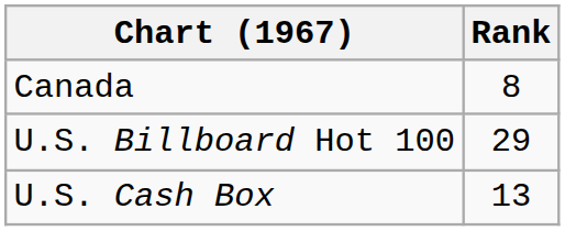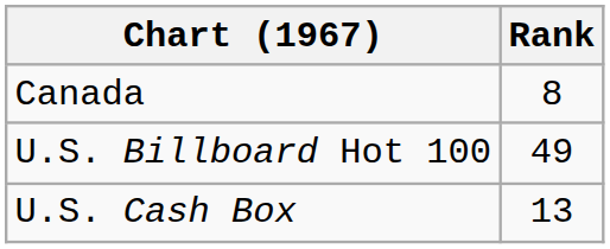U.S. Billboard Hot 100 | Rank: 29 -> 49
